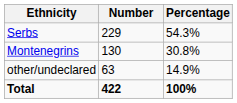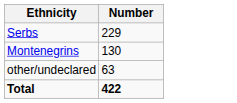- column: Percentage | 54.3% | 30.8% | 14.9% | 100%
